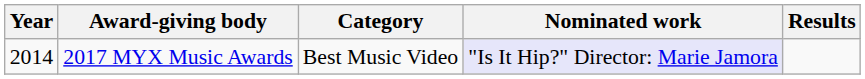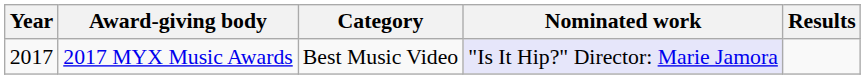2017 MYX Music Awards | Year: 2014 -> 2017
